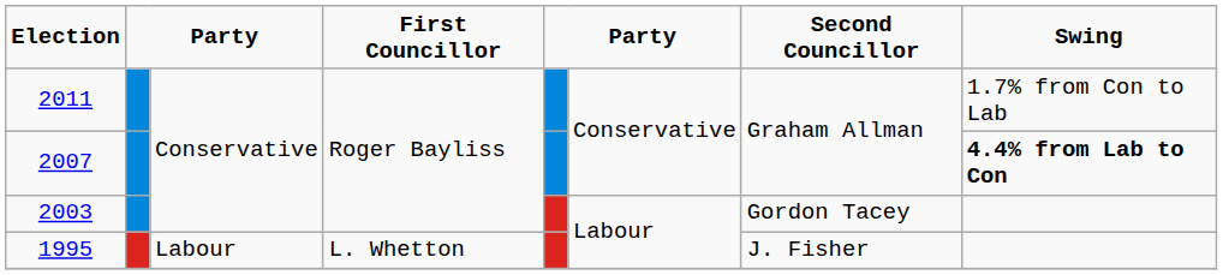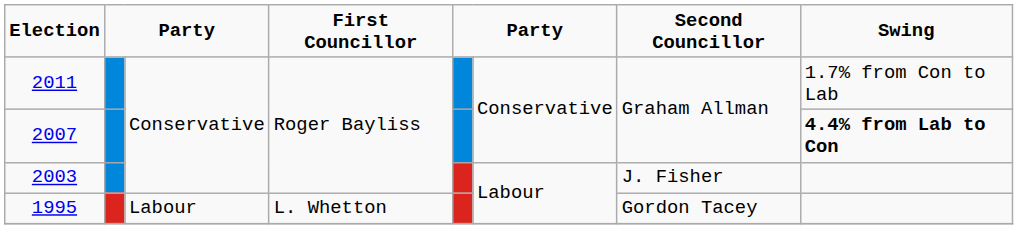2003 | Second Councillor: Gordon Tacey -> J. Fisher
1995 | Second Councillor: J. Fisher -> Gordon Tacey
